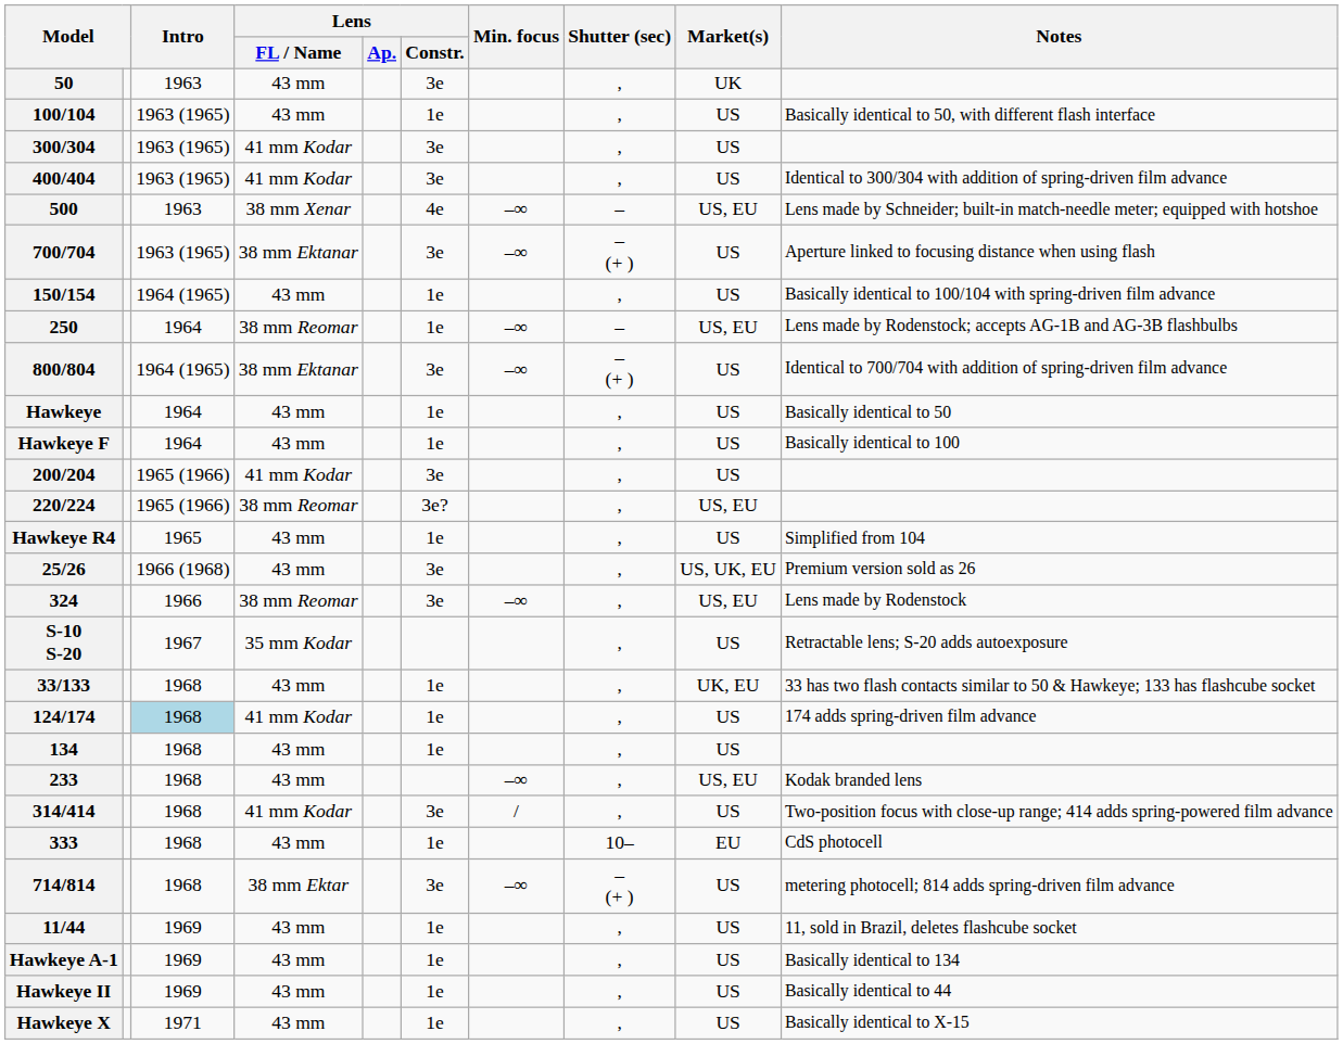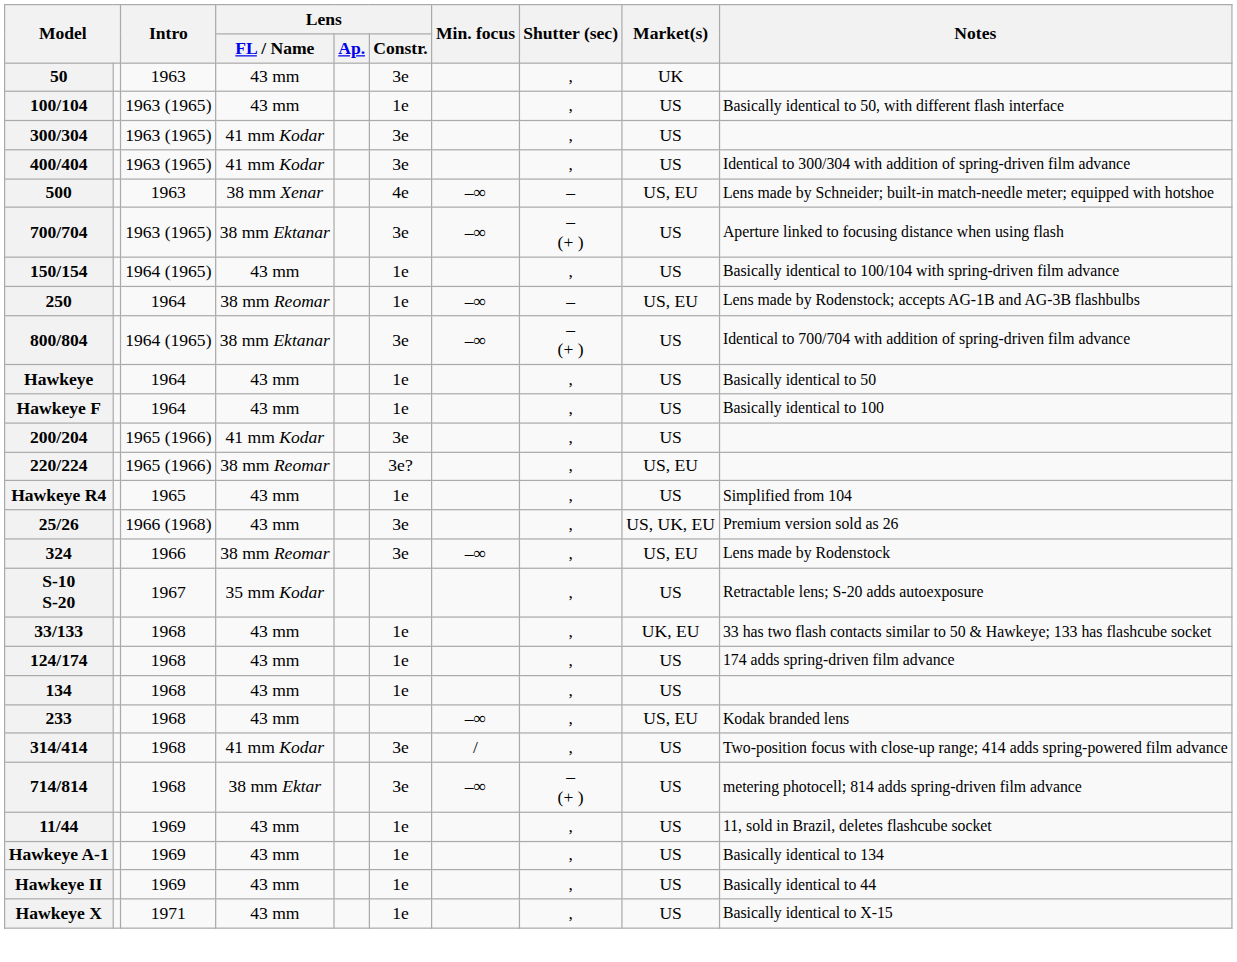124/174 | Intro: lightblue background -> no background
124/174 | Lens / FL / Name: 41 mm Kodar -> 43 mm
- row: 333 | 1968 | 43 mm | 1e | 10– | EU | CdS photocell
